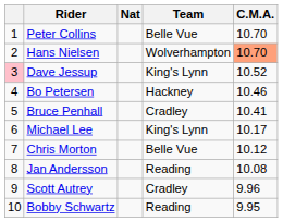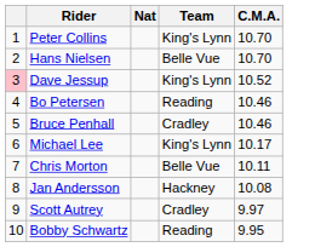Peter Collins | Team: Belle Vue -> King's Lynn
Hans Nielsen | Team: Wolverhampton -> Belle Vue
Hans Nielsen | C.M.A.: lightsalmon background -> no background
Bo Petersen | Team: Hackney -> Reading
Bruce Penhall | C.M.A.: 10.41 -> 10.46
Chris Morton | C.M.A.: 10.12 -> 10.11
Jan Andersson | Team: Reading -> Hackney
Scott Autrey | C.M.A.: 9.96 -> 9.97
